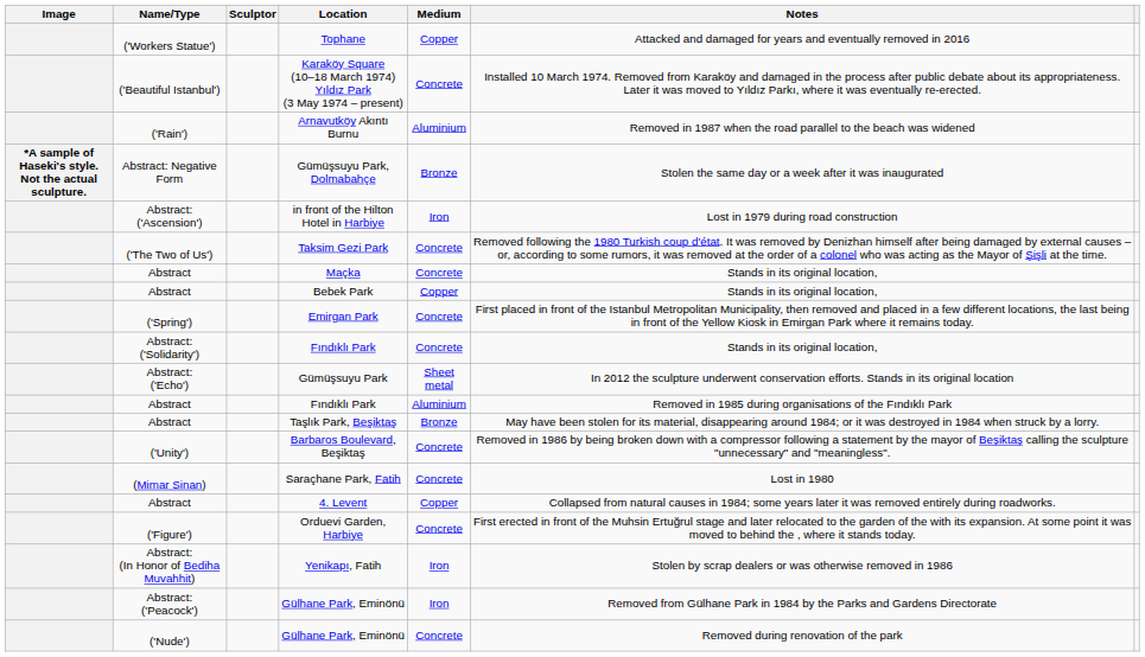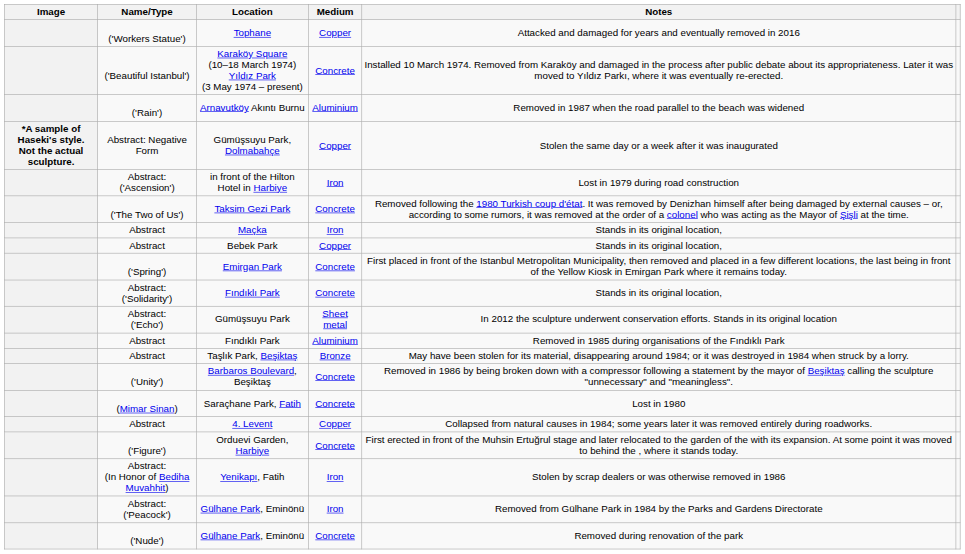- column: Sculptor
Gümüşsuyu Park, Dolmabahçe | Medium: Bronze -> Copper
Maçka | Medium: Concrete -> Iron
